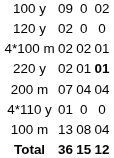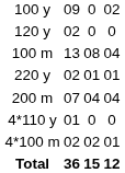rows swapped: 100 m <-> 4*100 m
220 y | column 4: bold -> normal
